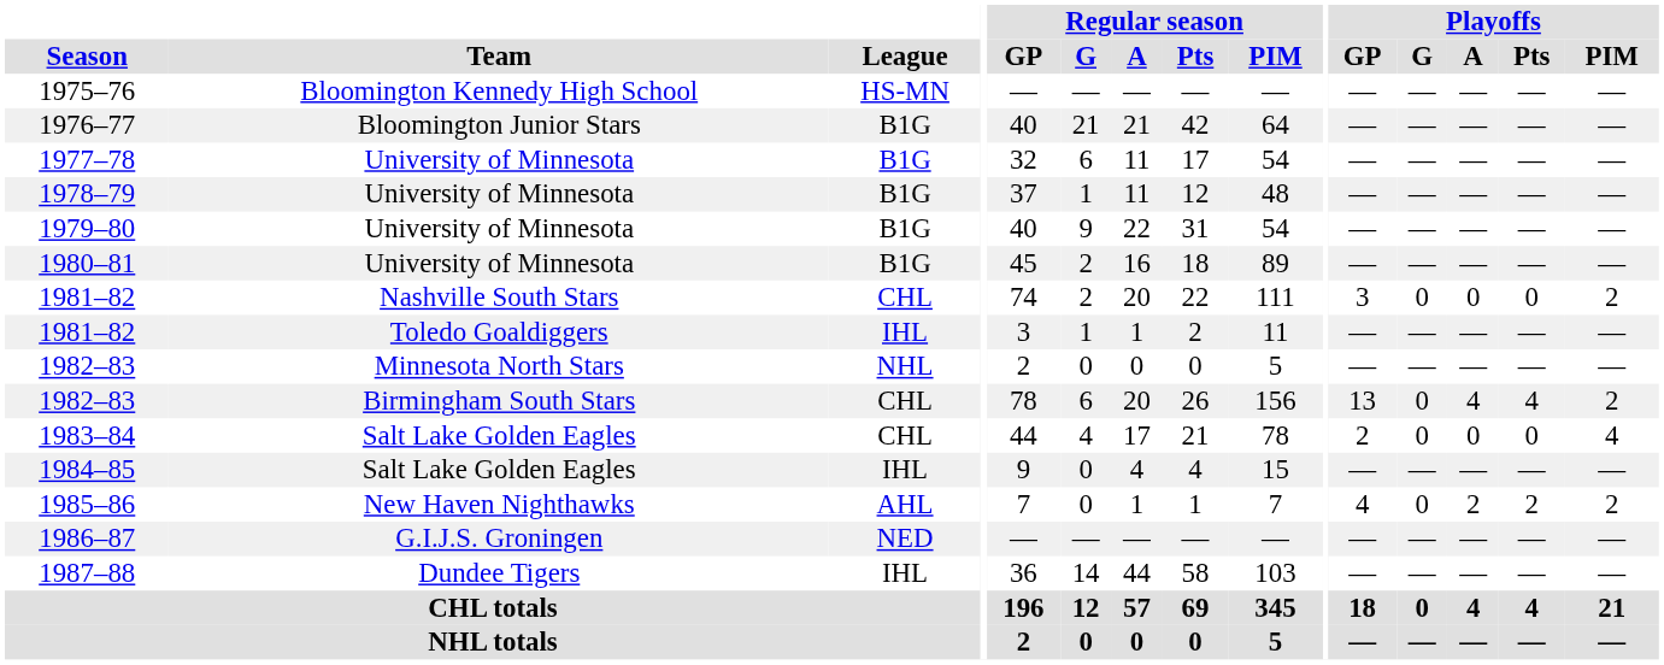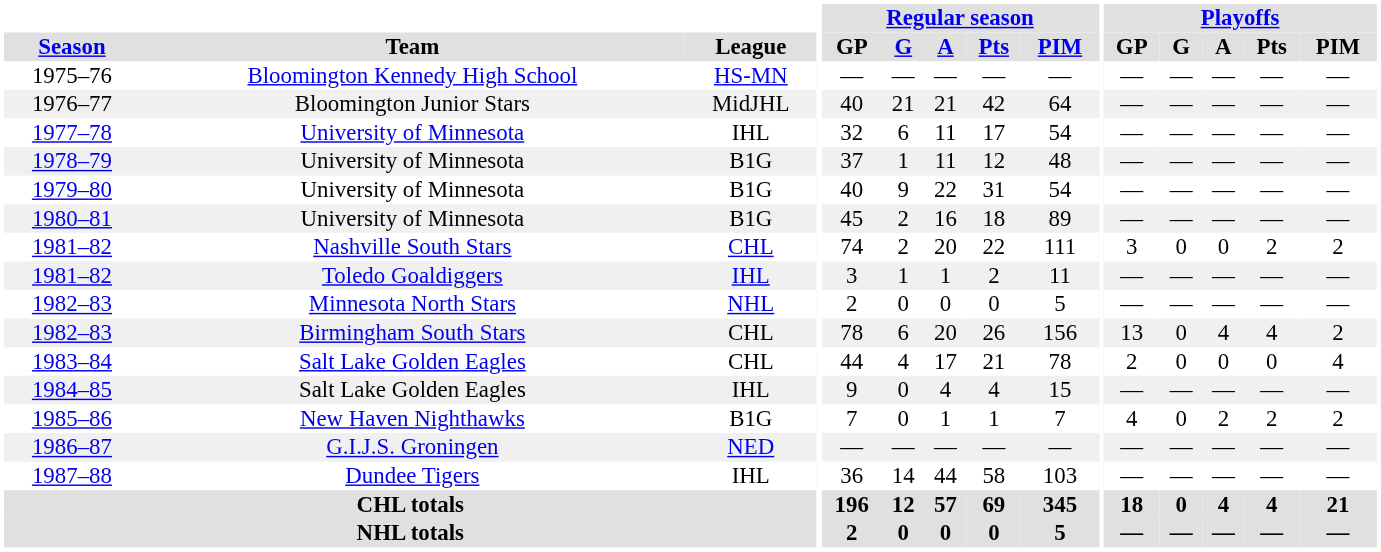1976–77 | League: B1G -> MidJHL
1977–78 | League: B1G -> IHL
1981–82 / Nashville South Stars | Playoffs / Pts: 0 -> 2
1985–86 | League: AHL -> B1G
